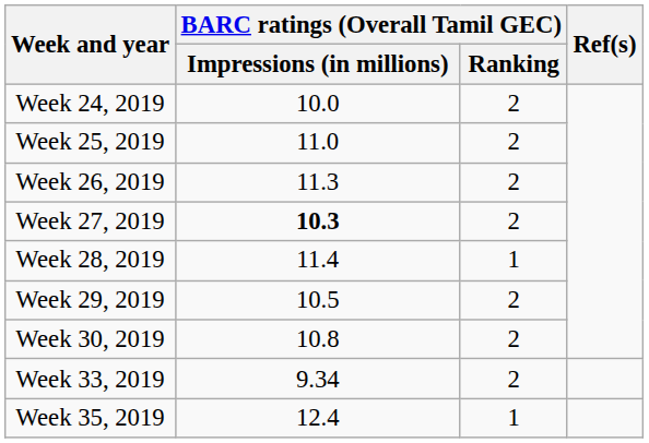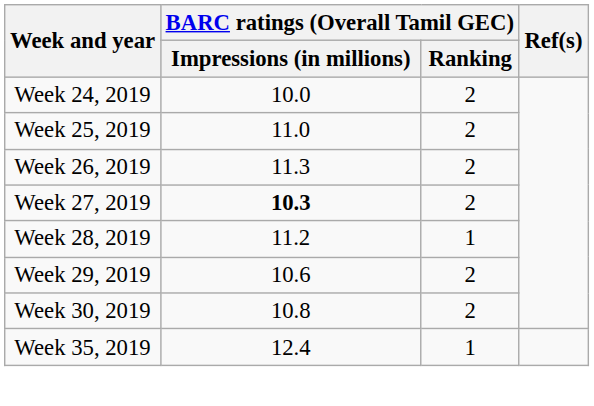Week 28, 2019 | BARC ratings (Overall Tamil GEC) / Impressions (in millions): 11.4 -> 11.2
Week 29, 2019 | BARC ratings (Overall Tamil GEC) / Impressions (in millions): 10.5 -> 10.6
- row: Week 33, 2019 | 9.34 | 2
